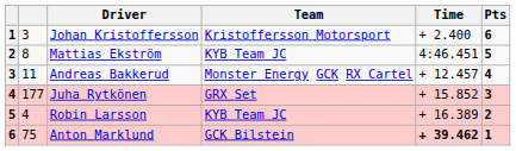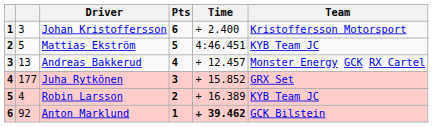columns swapped: Team <-> Pts
Mattias Ekström | column 2: 8 -> 5
Andreas Bakkerud | column 2: 11 -> 13
Anton Marklund | column 2: 75 -> 92
